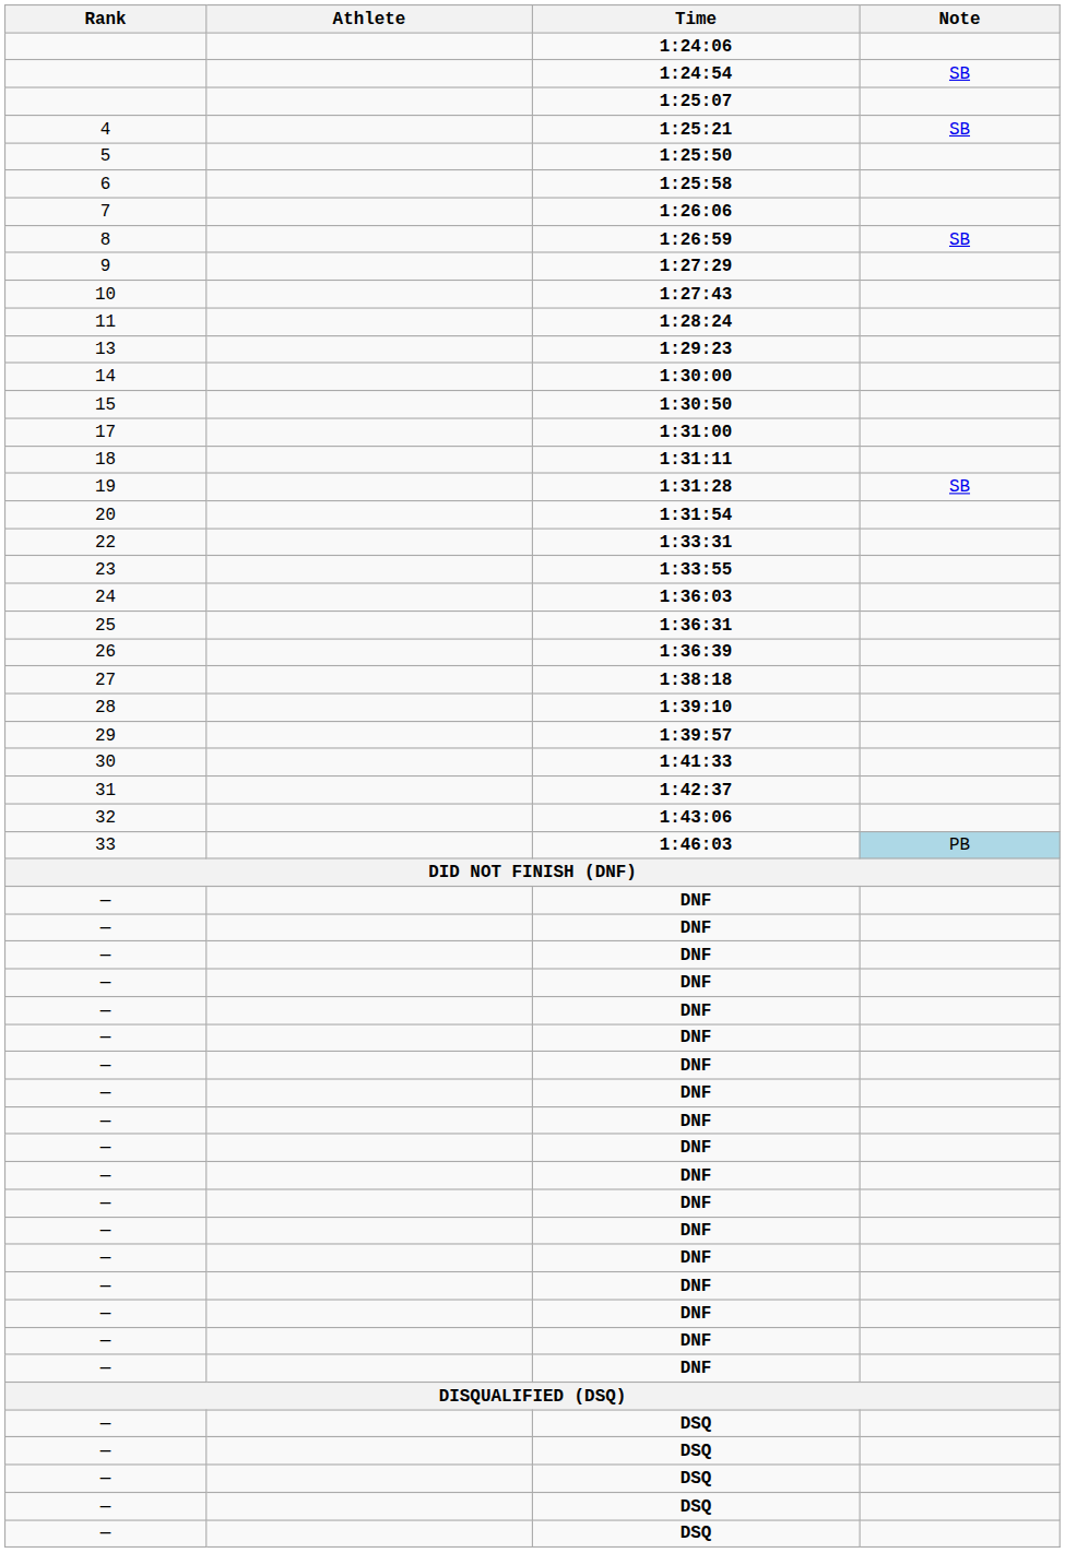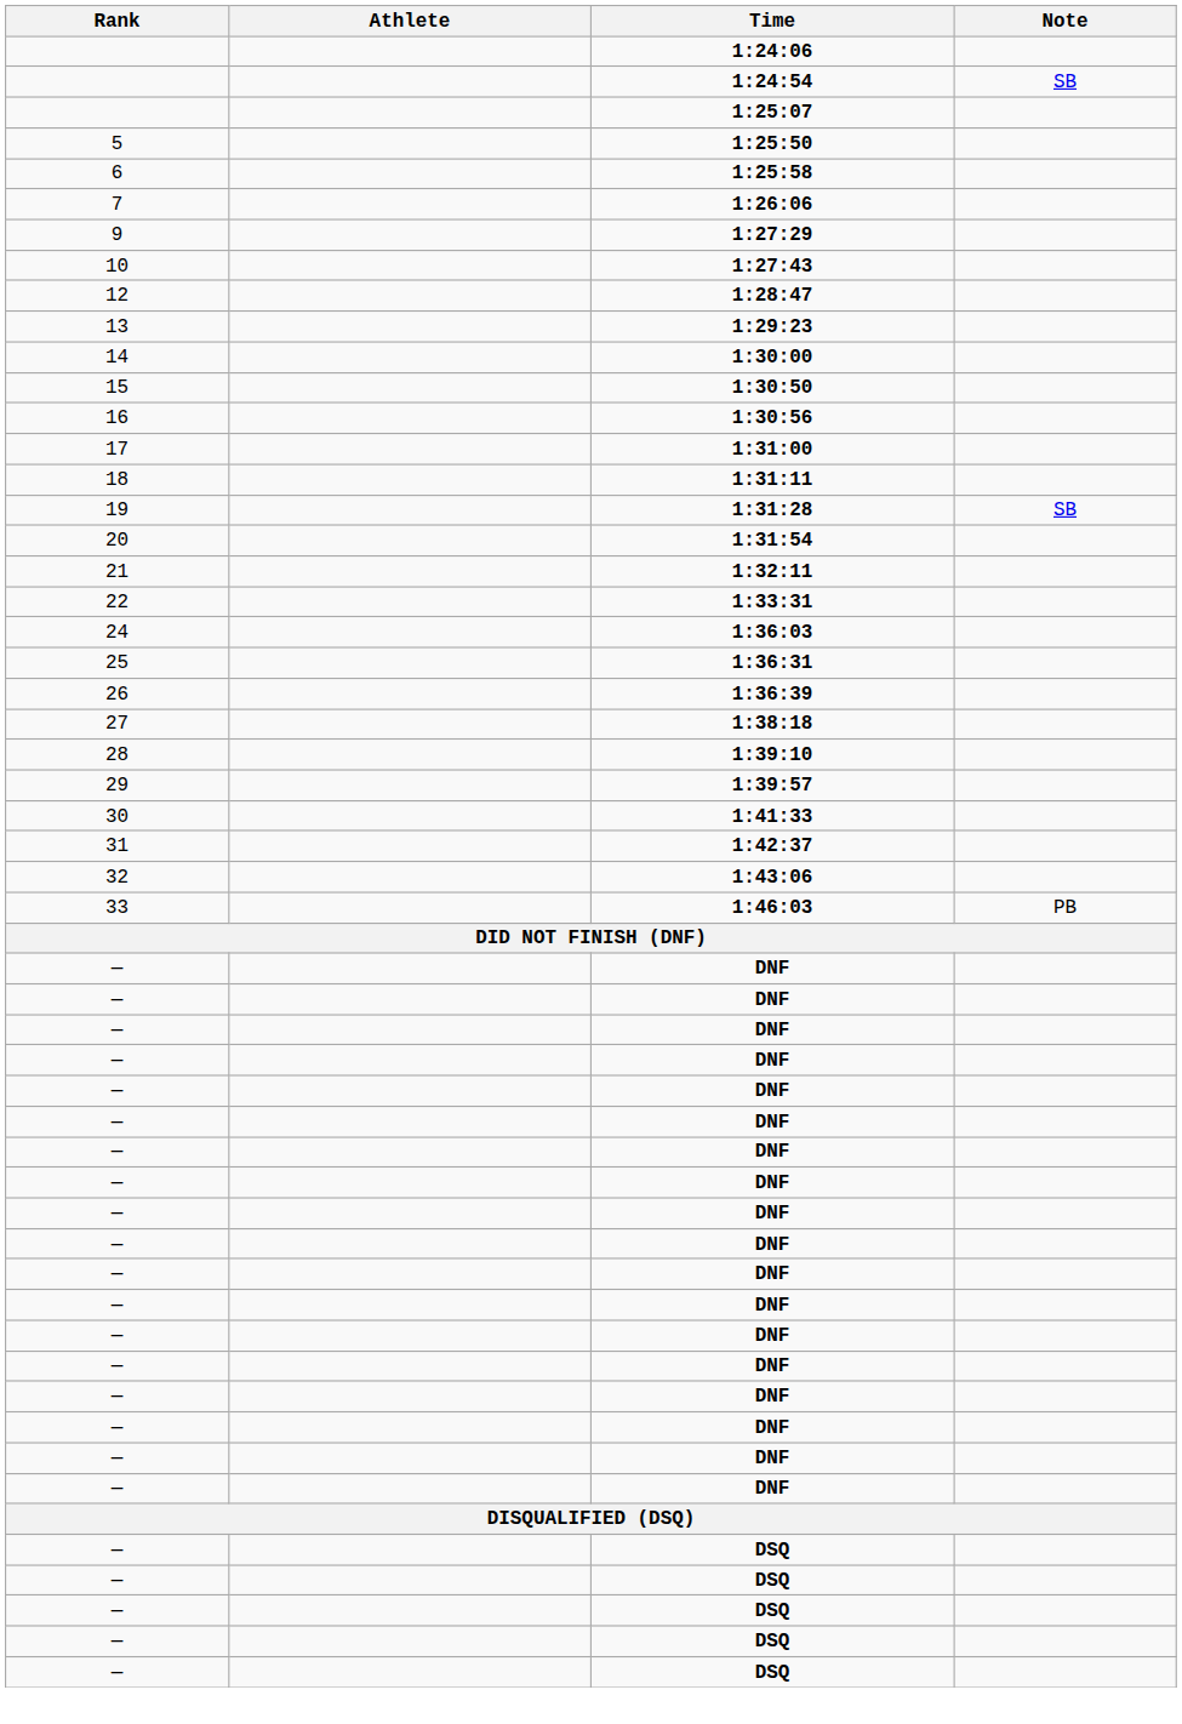- row: 4 | 1:25:21 | SB
- row: 8 | 1:26:59 | SB
- row: 11 | 1:28:24
+ row: 12 | 1:28:47
+ row: 16 | 1:30:56
+ row: 21 | 1:32:11
- row: 23 | 1:33:55
1:46:03 | Note: lightblue background -> no background
